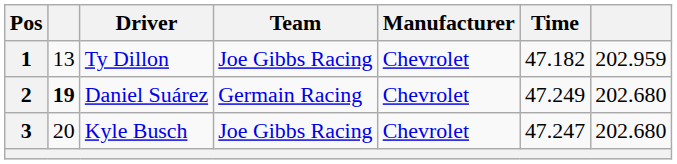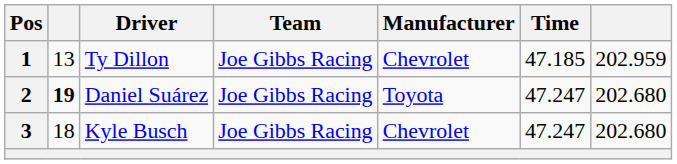1 | Time: 47.182 -> 47.185
2 | Team: Germain Racing -> Joe Gibbs Racing
2 | Manufacturer: Chevrolet -> Toyota
2 | Time: 47.249 -> 47.247
3 | column 2: 20 -> 18
